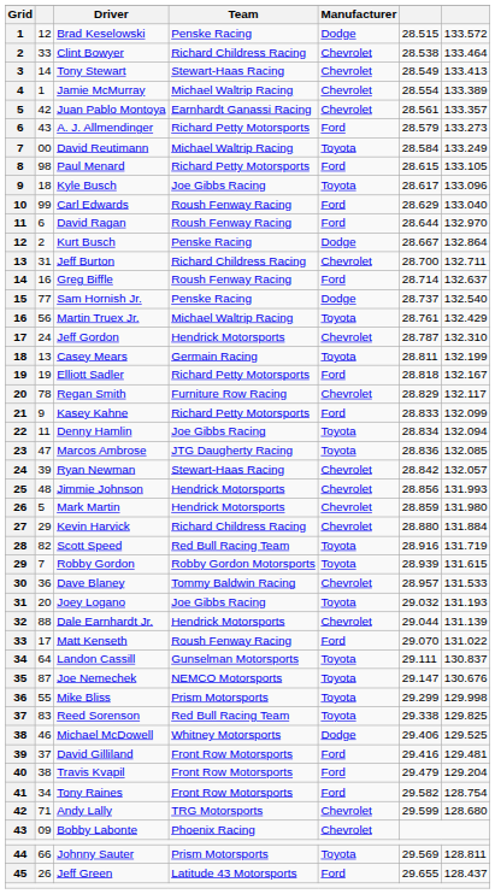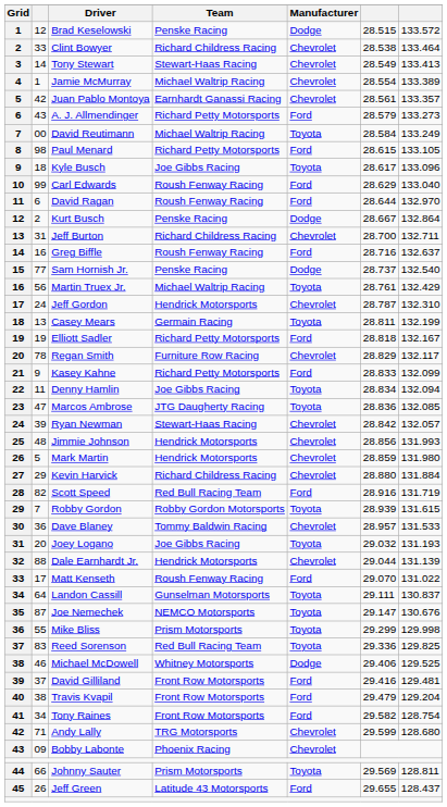Greg Biffle | column 6: 28.714 -> 28.716
Scott Speed | Manufacturer: Toyota -> Ford
Reed Sorenson | column 6: 29.338 -> 29.336
